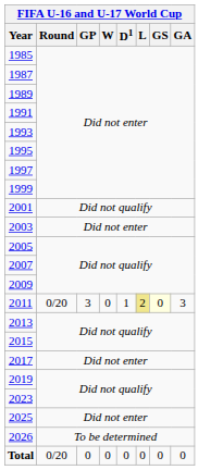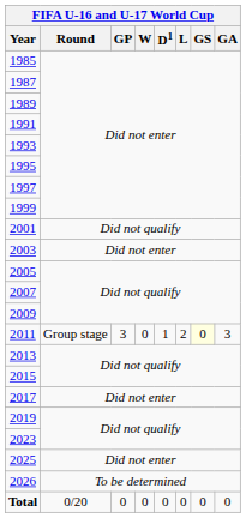2011 | FIFA U-16 and U-17 World Cup / Round: 0/20 -> Group stage
2011 | FIFA U-16 and U-17 World Cup / L: khaki background -> no background
